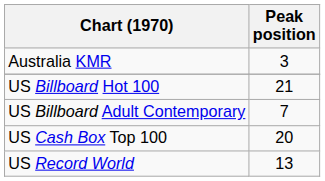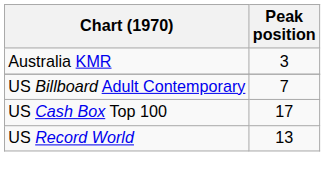- row: US Billboard Hot 100 | 21
US Cash Box Top 100 | Peak position: 20 -> 17
